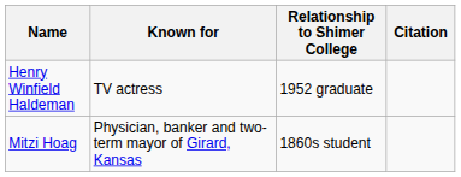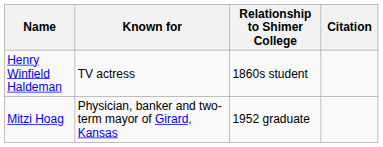Henry Winfield Haldeman | Relationship to Shimer College: 1952 graduate -> 1860s student
Mitzi Hoag | Relationship to Shimer College: 1860s student -> 1952 graduate
